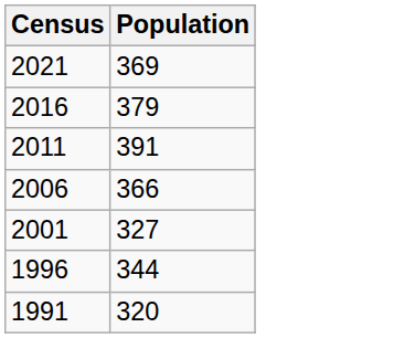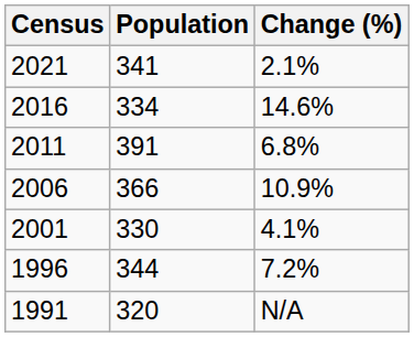+ column: Change (%) | 2.1% | 14.6% | 6.8% | 10.9% | 4.1% | 7.2% | N/A
2021 | Population: 369 -> 341
2016 | Population: 379 -> 334
2001 | Population: 327 -> 330
